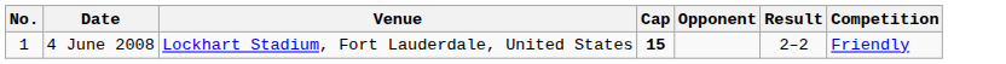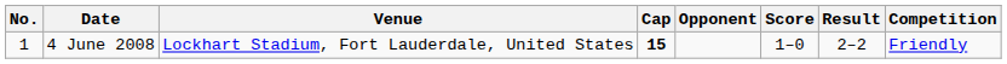+ column: Score | 1–0
